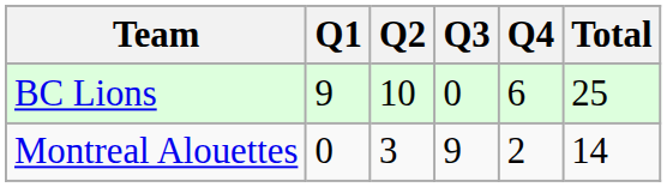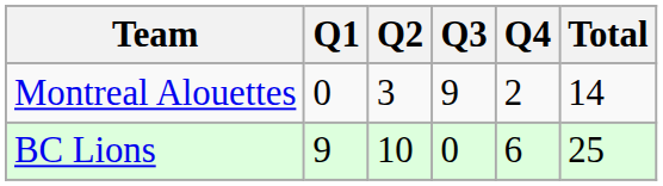rows swapped: Montreal Alouettes <-> BC Lions
